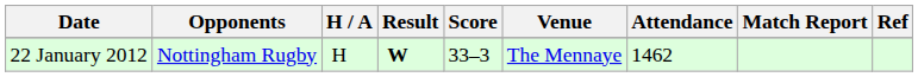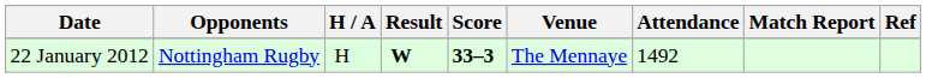22 January 2012 | Score: normal -> bold
22 January 2012 | Attendance: 1462 -> 1492
